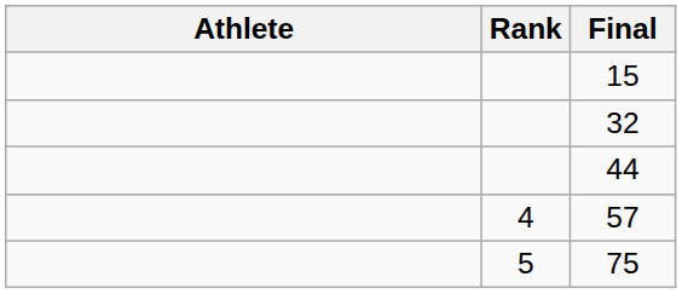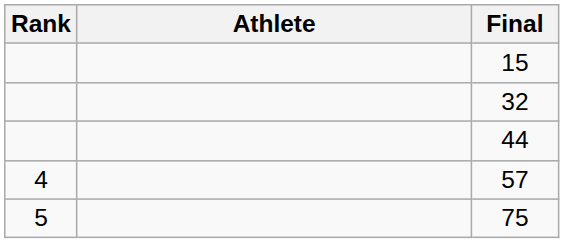columns swapped: Rank <-> Athlete
